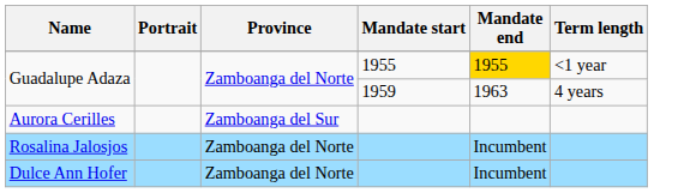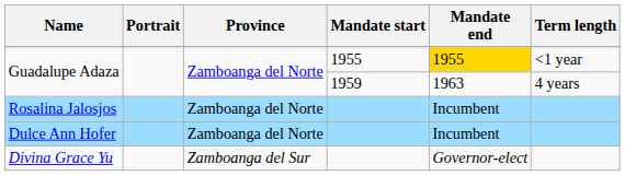- row: Aurora Cerilles | Zamboanga del Sur
+ row: Divina Grace Yu | Zamboanga del Sur | Governor-elect
